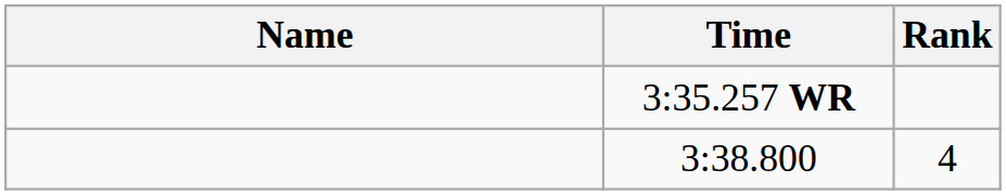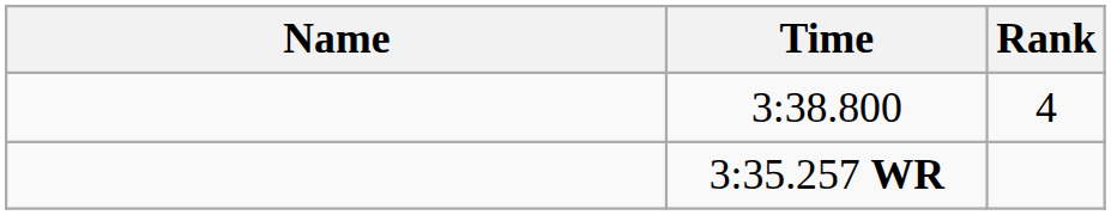rows swapped: 3:35.257 WR <-> 3:38.800
